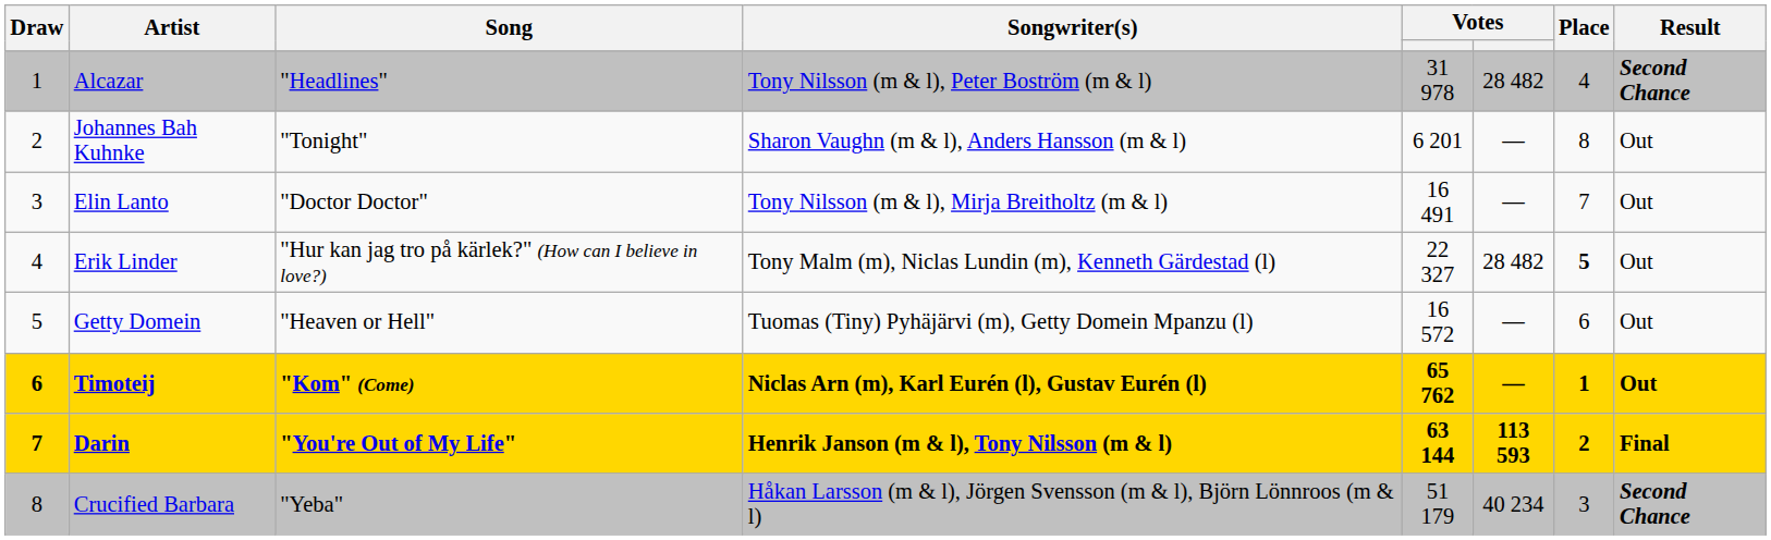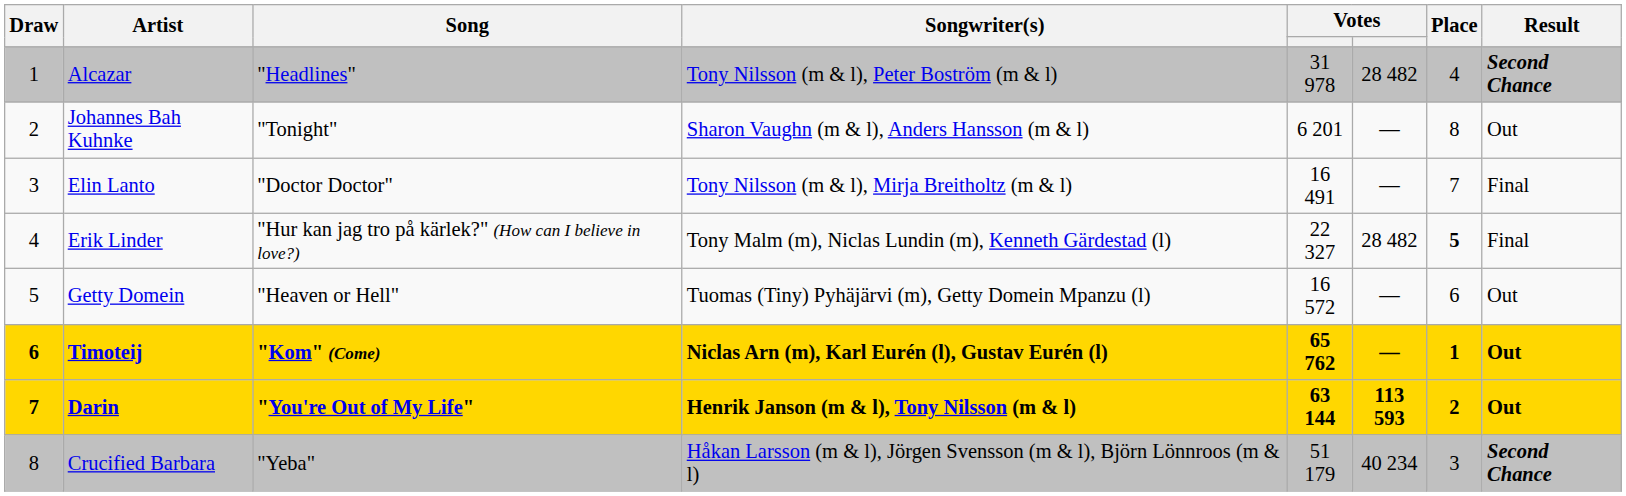Elin Lanto | Result: Out -> Final
Erik Linder | Result: Out -> Final
Darin | Result: Final -> Out
